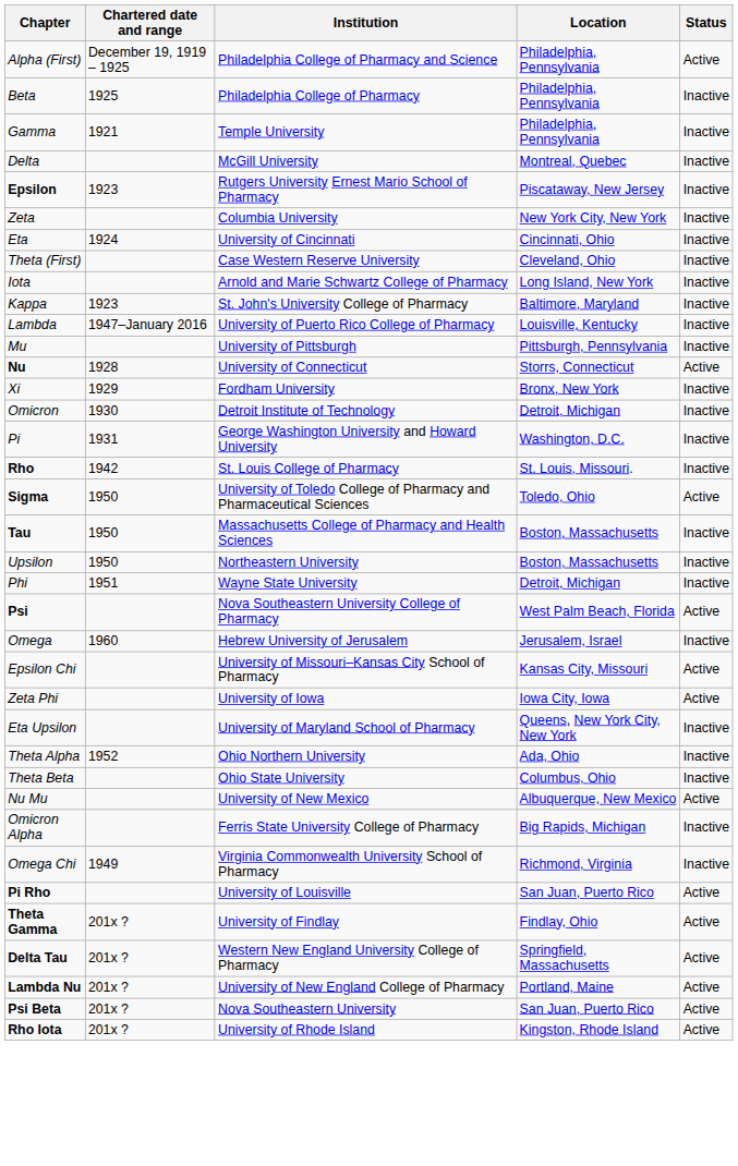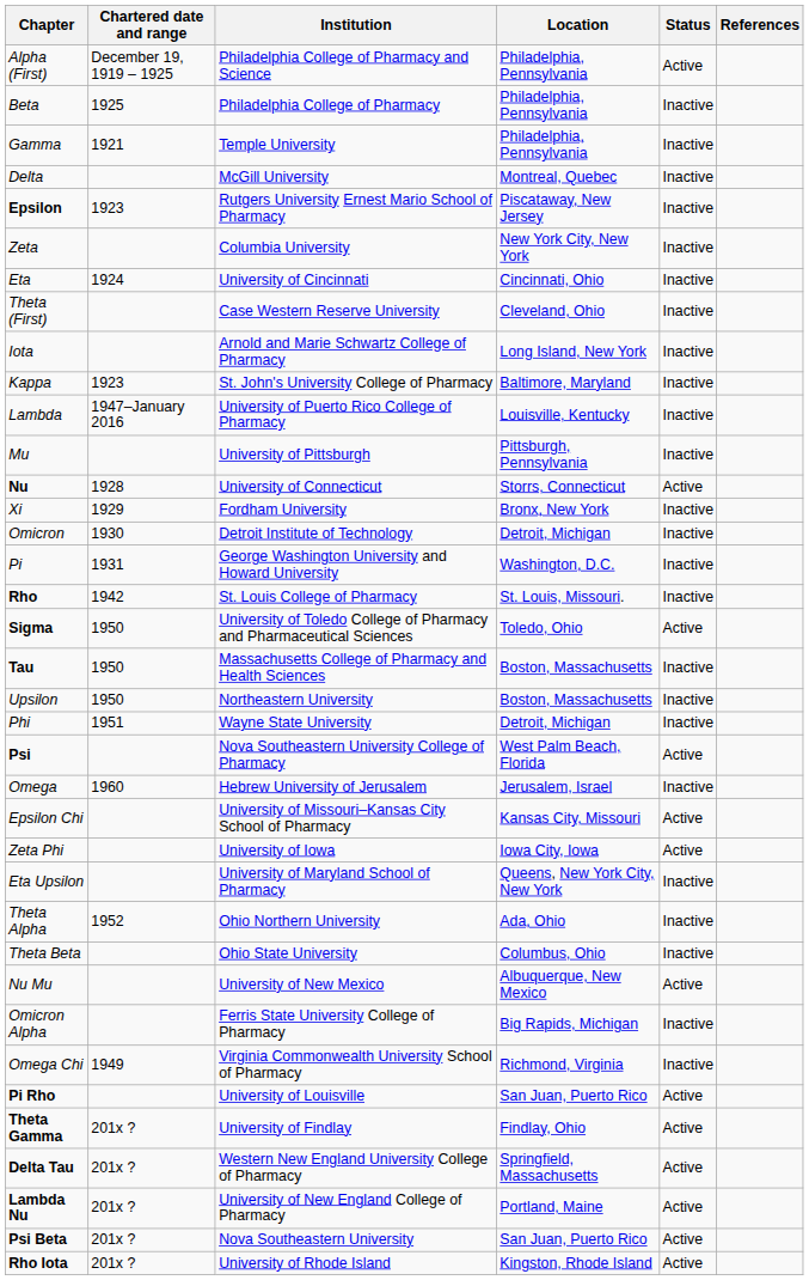+ column: References
